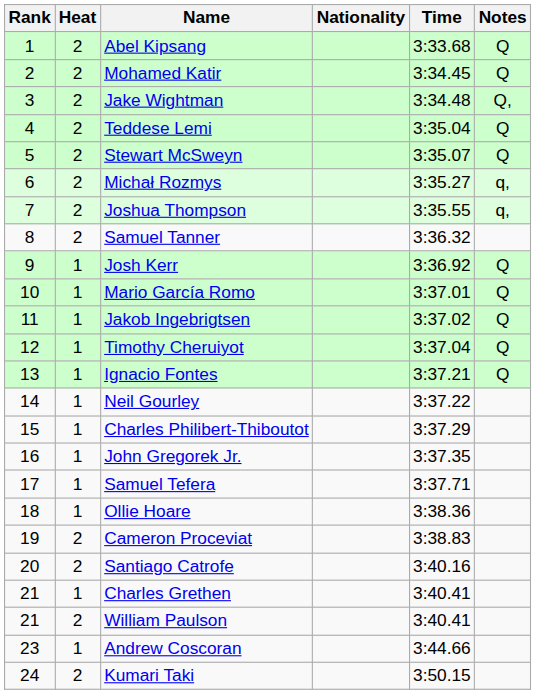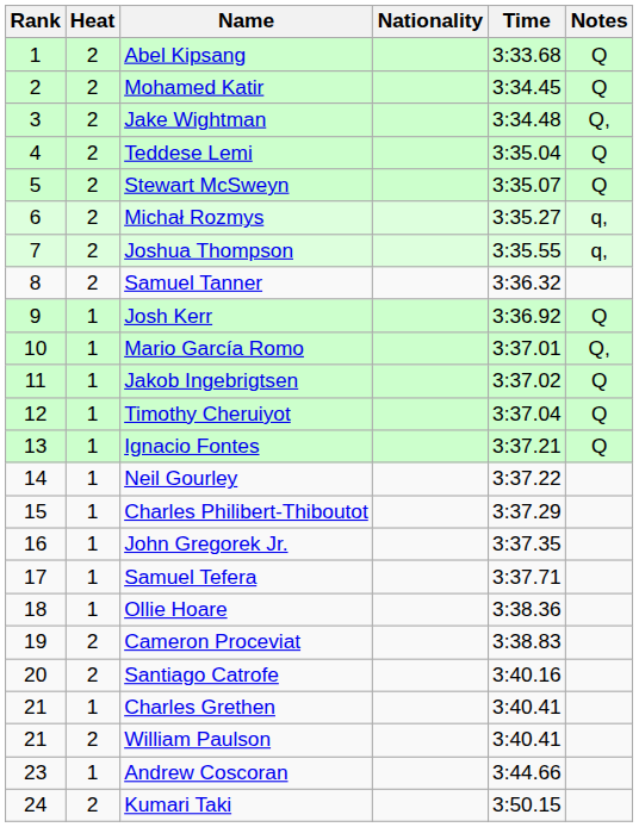Mario García Romo | Notes: Q -> Q,
